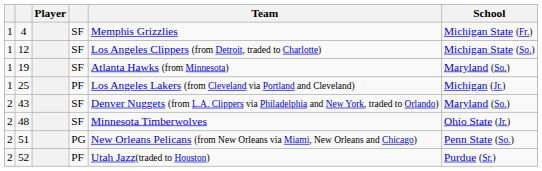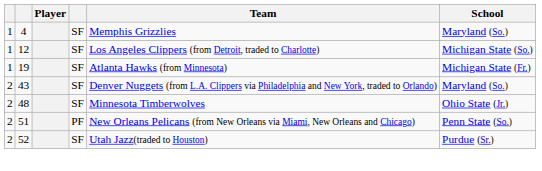4 | School: Michigan State (Fr.) -> Maryland (So.)
19 | School: Maryland (So.) -> Michigan State (Fr.)
- row: 1 | 25 | PF | Los Angeles Lakers (from Cleveland via Portland and Cleveland) | Michigan (Jr.)
51 | column 4: PG -> PF
52 | column 4: PF -> SF
